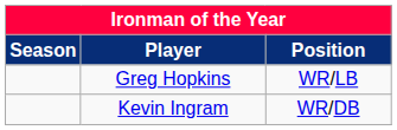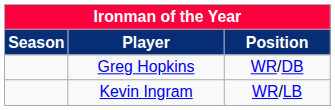Greg Hopkins | Position: WR/LB -> WR/DB
Kevin Ingram | Position: WR/DB -> WR/LB
